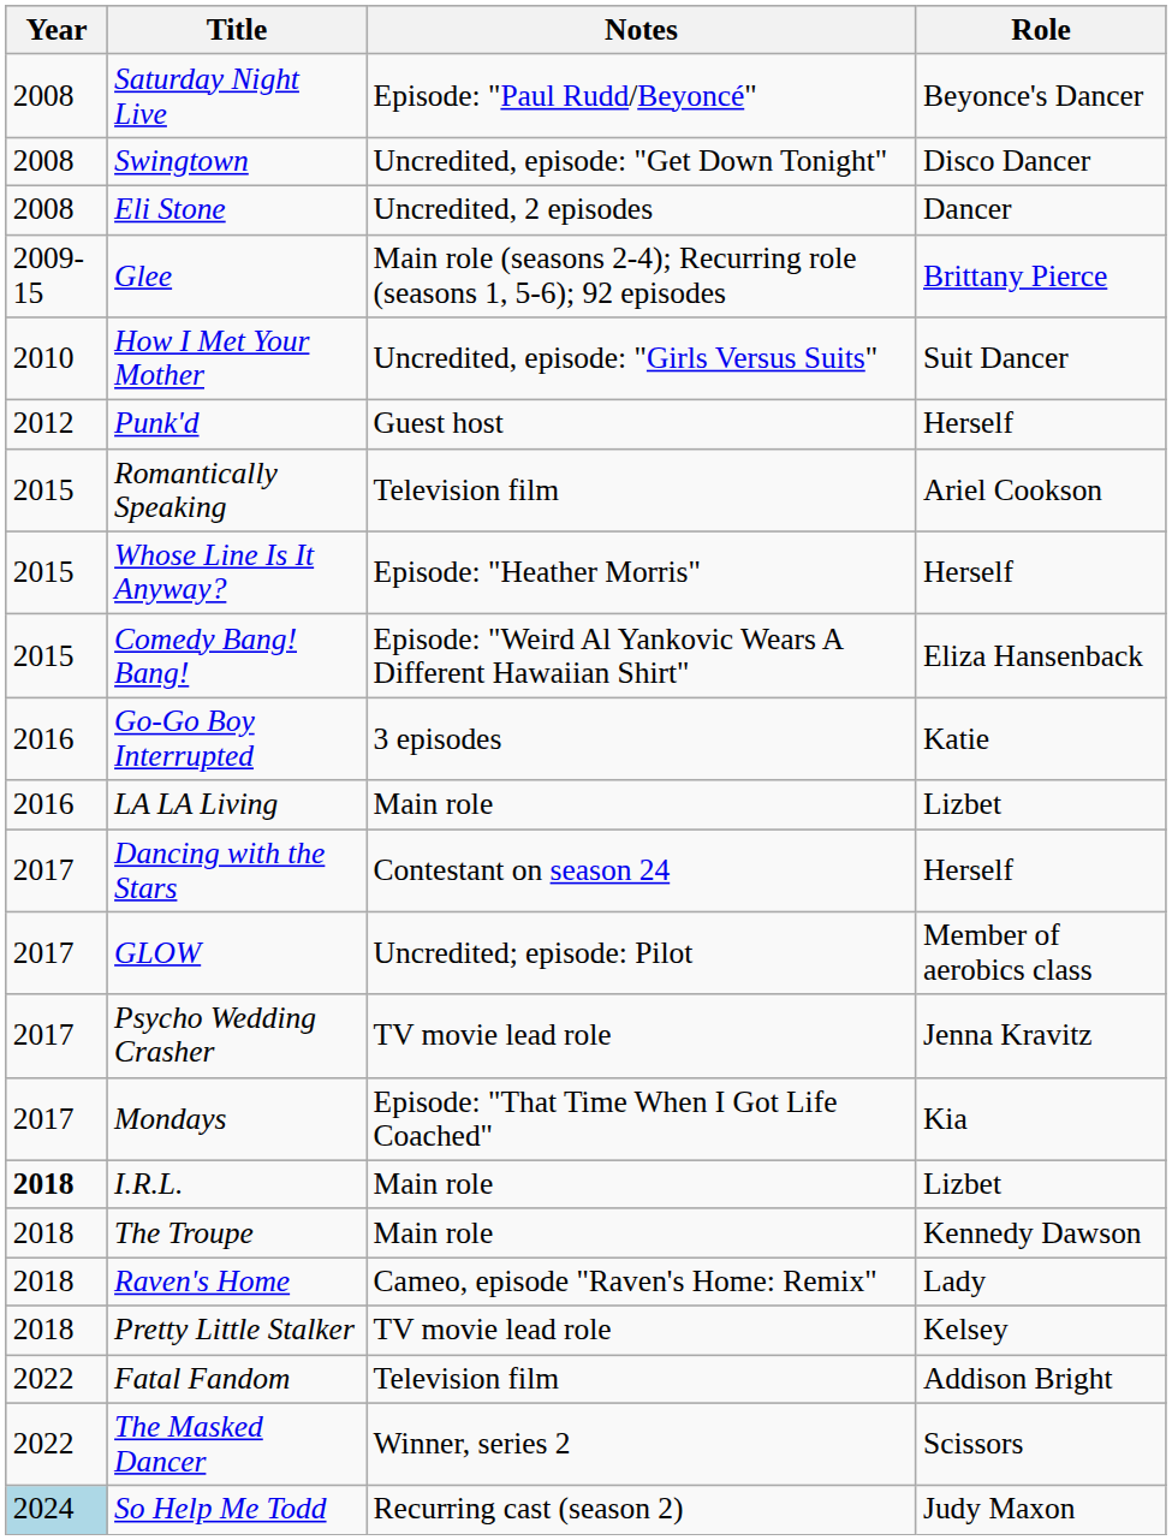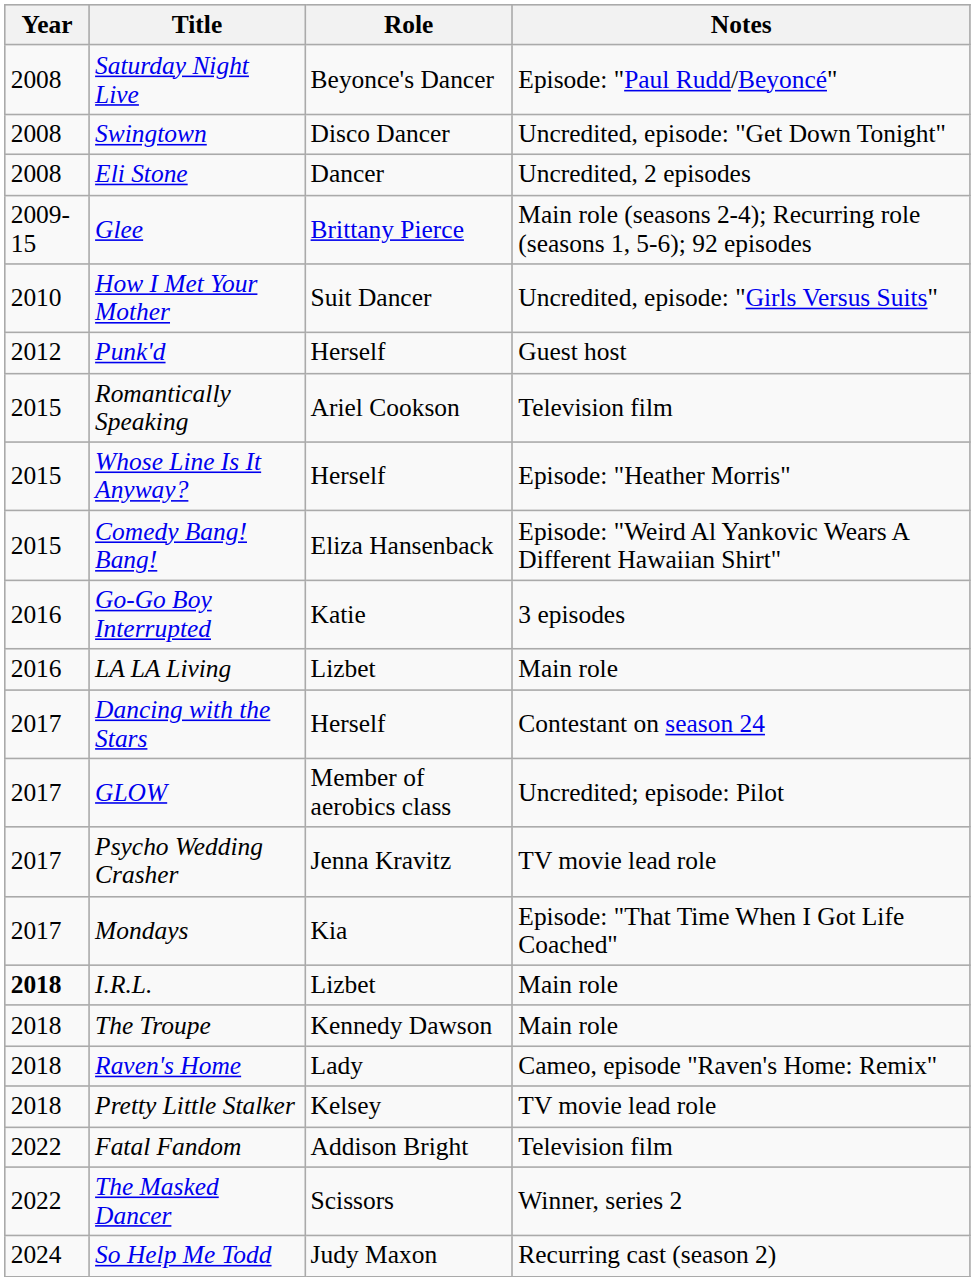columns swapped: Role <-> Notes
So Help Me Todd | Year: lightblue background -> no background
